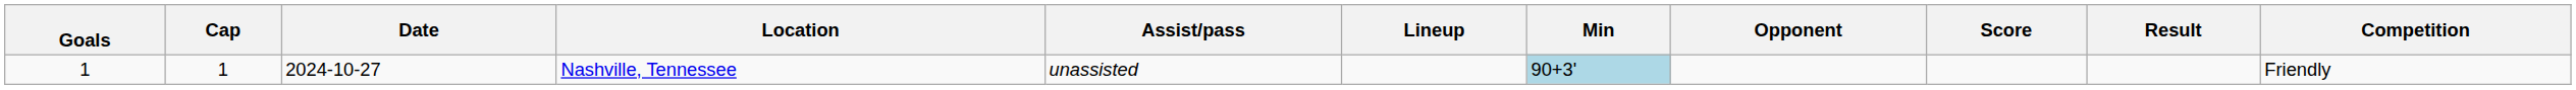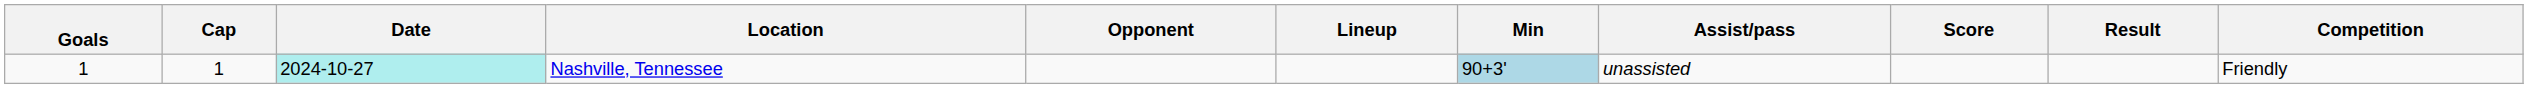columns swapped: Opponent <-> Assist/pass
Nashville, Tennessee | Date: no background -> paleturquoise background
